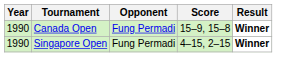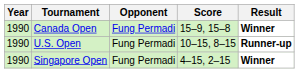+ row: 1990 | U.S. Open | Fung Permadi | 10–15, 8–15 | Runner-up
